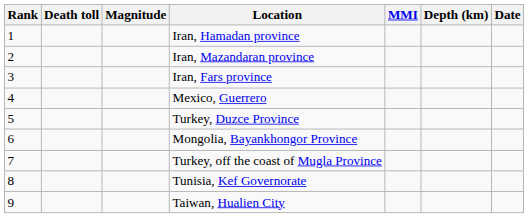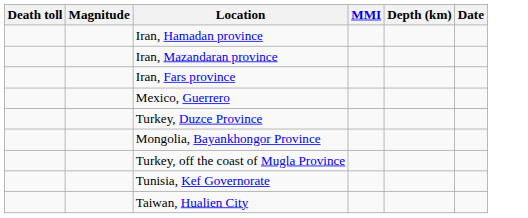- column: Rank | 1 | 2 | 3 | 4 | 5 | 6 | 7 | 8 | 9
